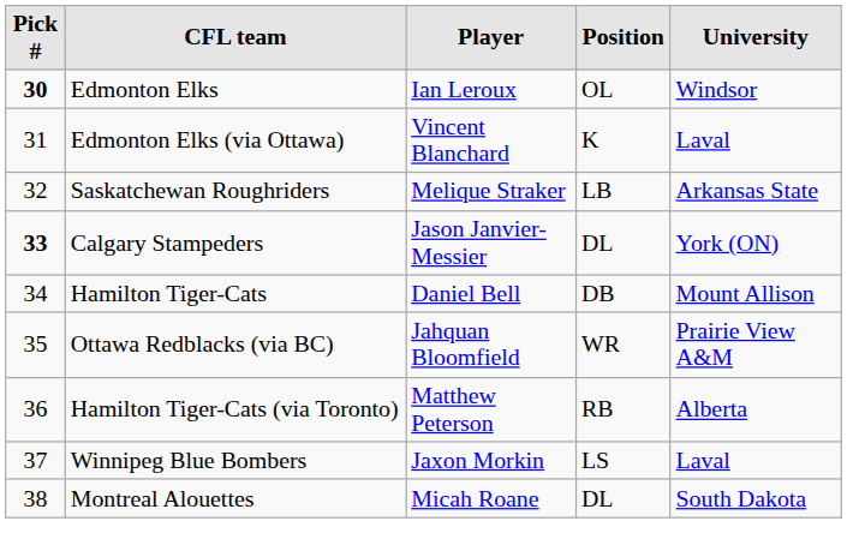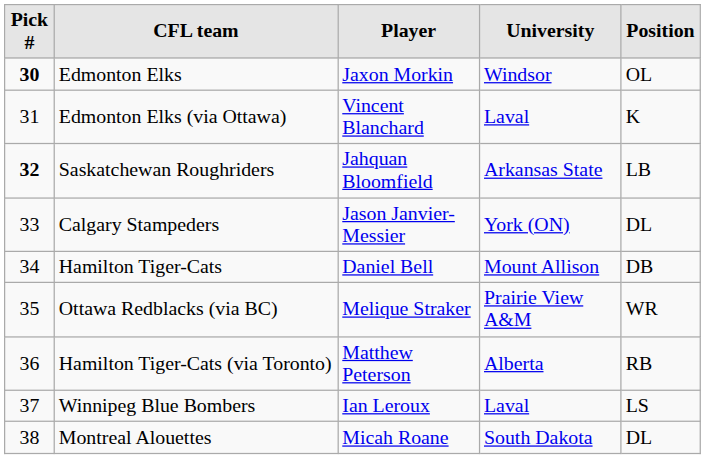columns swapped: Position <-> University
Edmonton Elks | Player: Ian Leroux -> Jaxon Morkin
Saskatchewan Roughriders | Pick #: normal -> bold
Saskatchewan Roughriders | Player: Melique Straker -> Jahquan Bloomfield
Calgary Stampeders | Pick #: bold -> normal
Ottawa Redblacks (via BC) | Player: Jahquan Bloomfield -> Melique Straker
Winnipeg Blue Bombers | Player: Jaxon Morkin -> Ian Leroux
